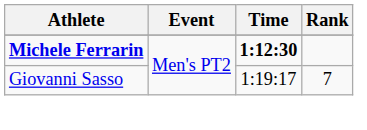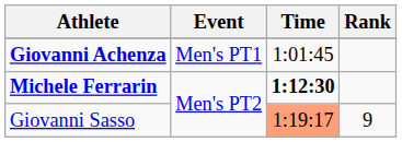+ row: Giovanni Achenza | Men's PT1 | 1:01:45
Giovanni Sasso | Time: no background -> lightsalmon background
Giovanni Sasso | Rank: 7 -> 9
